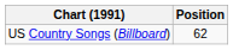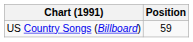US Country Songs (Billboard) | Position: 62 -> 59
